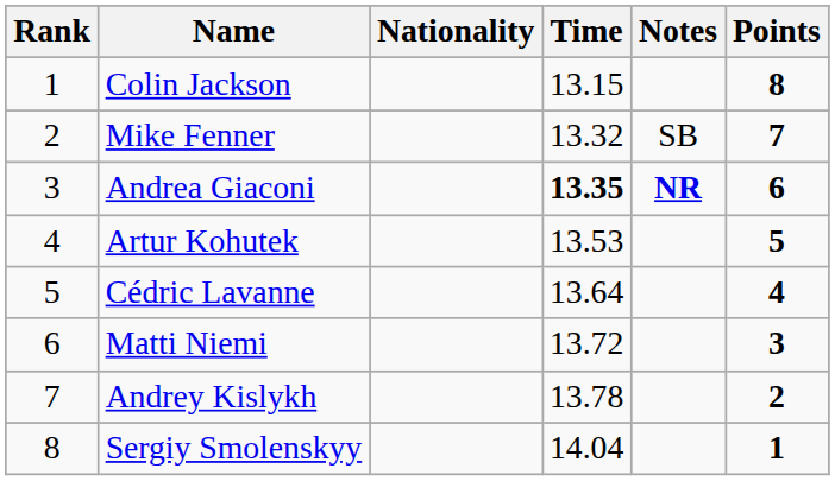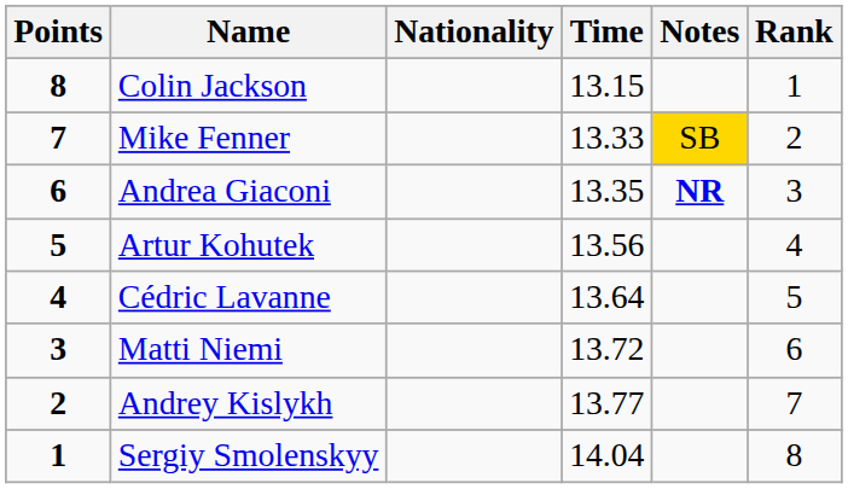columns swapped: Rank <-> Points
Mike Fenner | Time: 13.32 -> 13.33
Mike Fenner | Notes: no background -> gold background
Andrea Giaconi | Time: bold -> normal
Artur Kohutek | Time: 13.53 -> 13.56
Andrey Kislykh | Time: 13.78 -> 13.77
